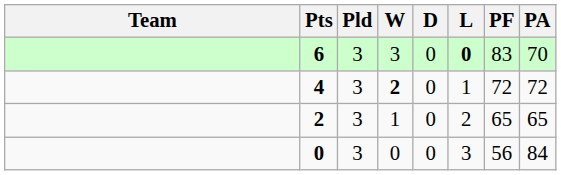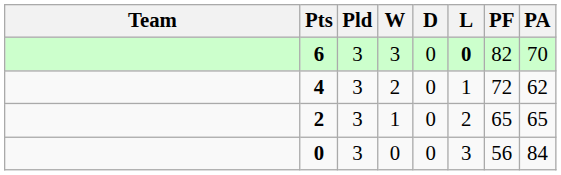6 | PF: 83 -> 82
4 | W: bold -> normal
4 | PA: 72 -> 62
